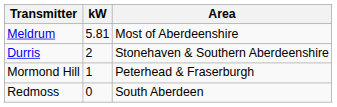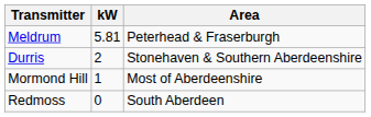Meldrum | Area: Most of Aberdeenshire -> Peterhead & Fraserburgh
Mormond Hill | Area: Peterhead & Fraserburgh -> Most of Aberdeenshire
